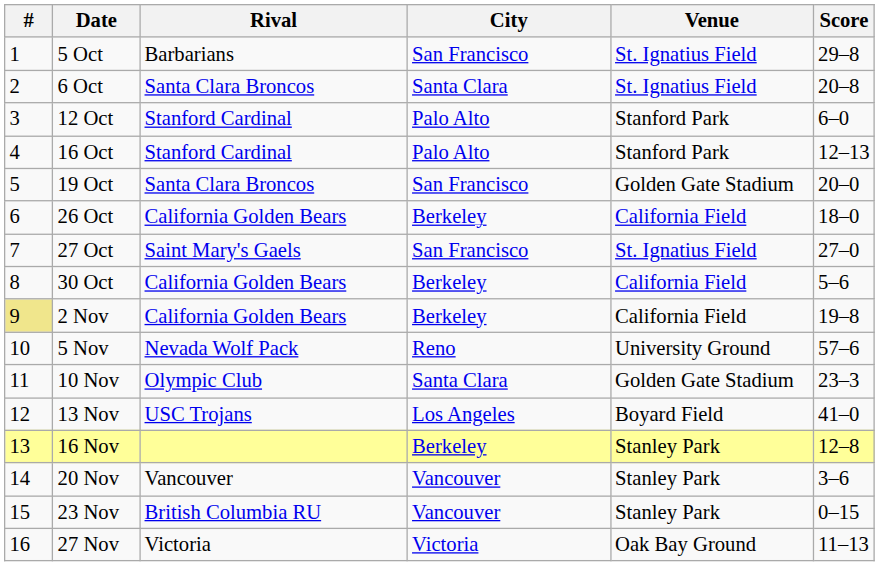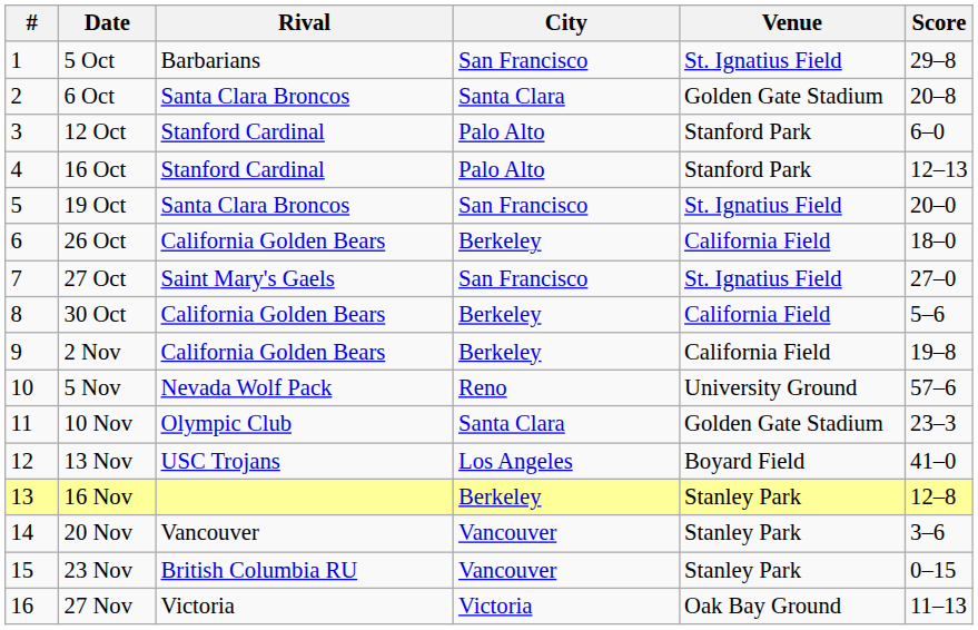6 Oct | Venue: St. Ignatius Field -> Golden Gate Stadium
19 Oct | Venue: Golden Gate Stadium -> St. Ignatius Field
2 Nov | #: khaki background -> no background
